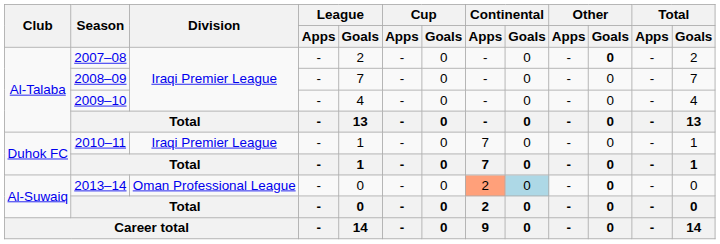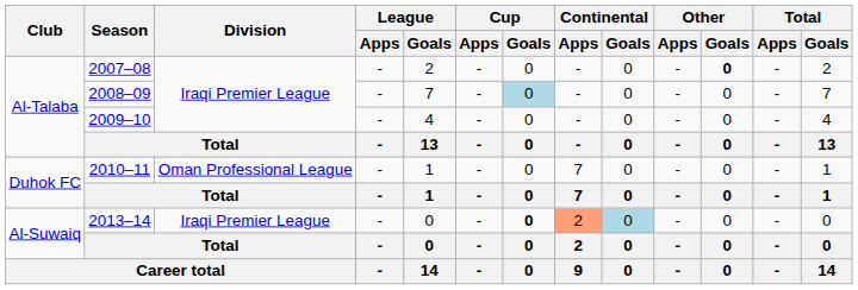2008–09 | Cup / Goals: no background -> lightblue background
2010–11 | Division: Iraqi Premier League -> Oman Professional League
2013–14 | Division: Oman Professional League -> Iraqi Premier League
2013–14 | Cup / Goals: normal -> bold
2013–14 | Other / Goals: bold -> normal
